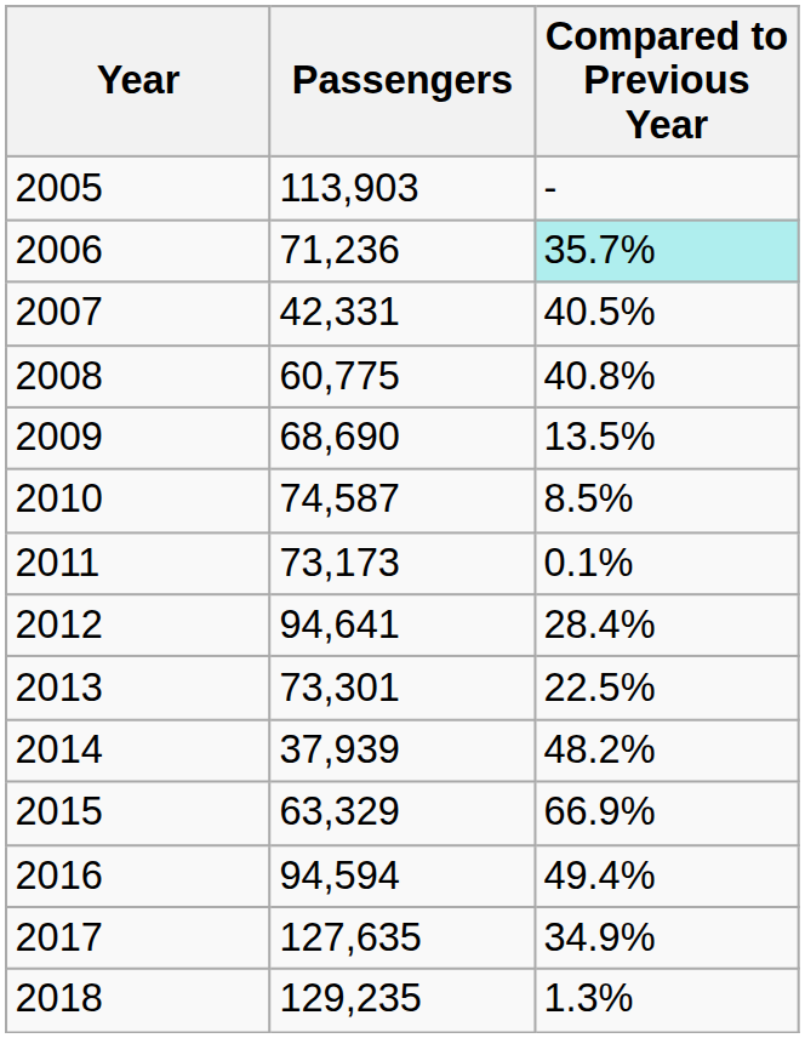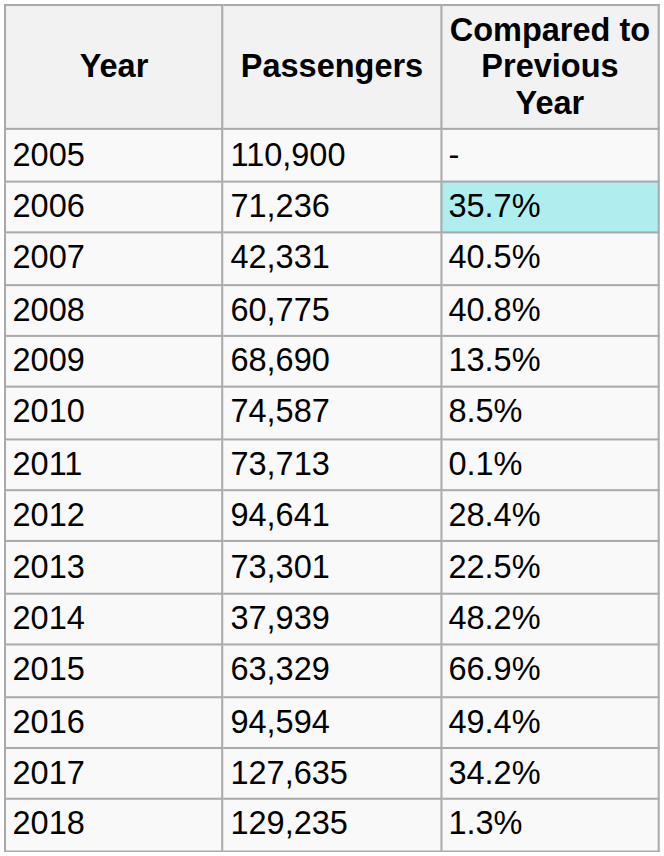2005 | Passengers: 113,903 -> 110,900
2011 | Passengers: 73,173 -> 73,713
2017 | Compared to Previous Year: 34.9% -> 34.2%
